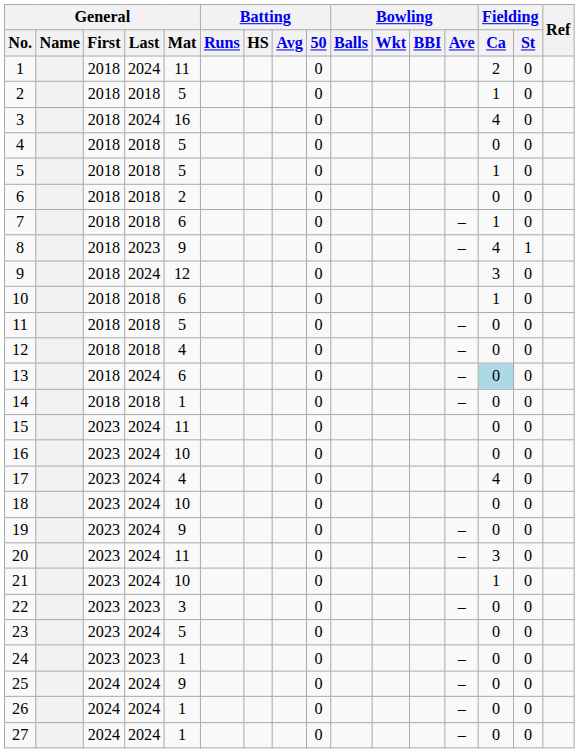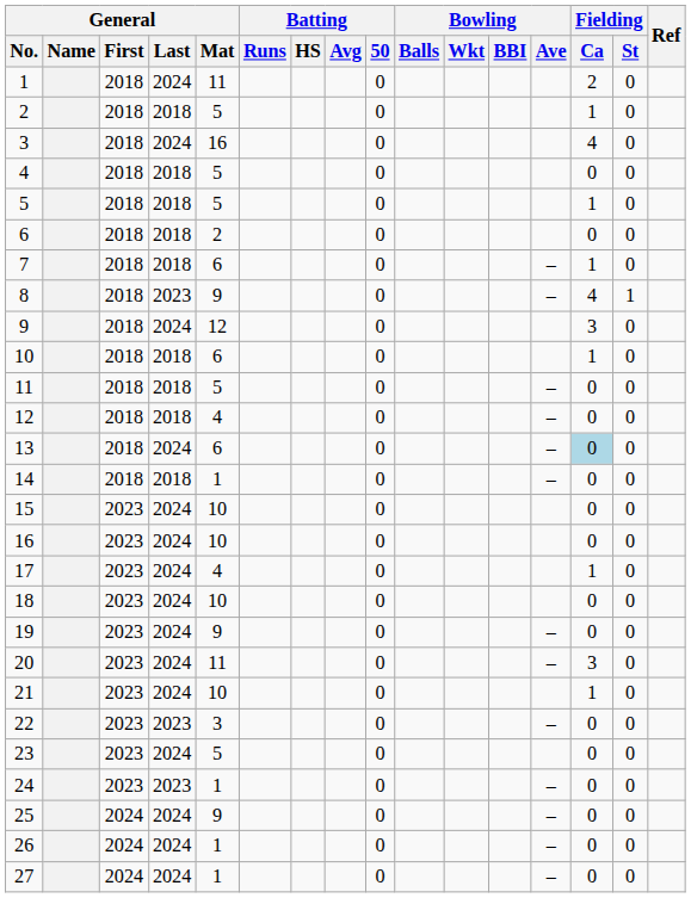15 | General / Mat: 11 -> 10
17 | Fielding / Ca: 4 -> 1
